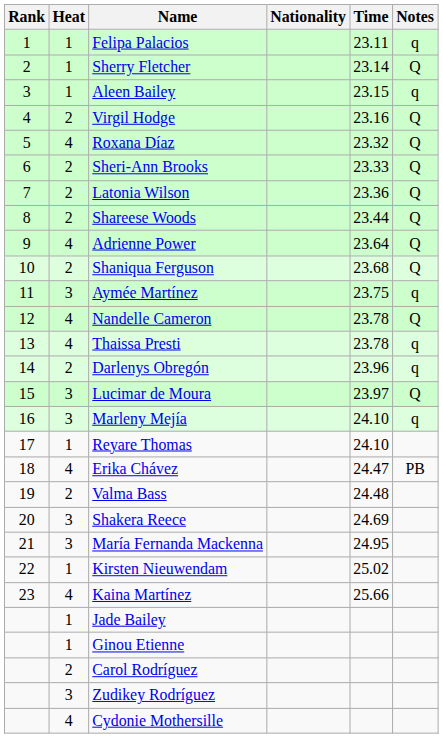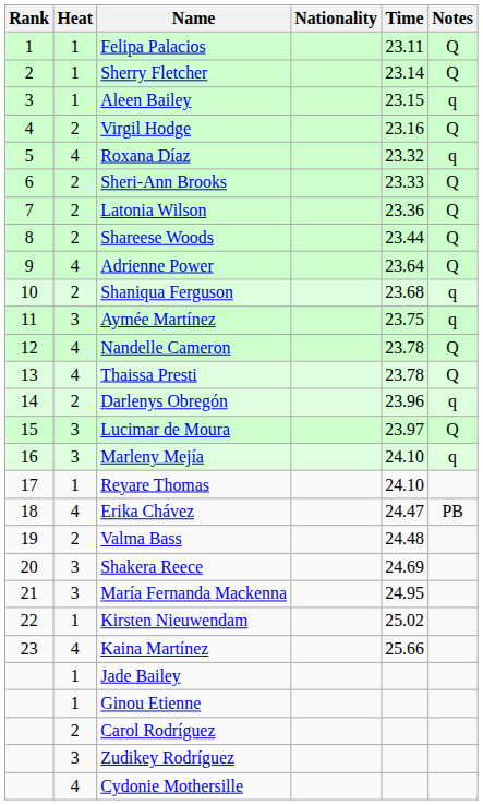Felipa Palacios | Notes: q -> Q
Roxana Díaz | Notes: Q -> q
Shaniqua Ferguson | Notes: Q -> q
Thaissa Presti | Notes: q -> Q
